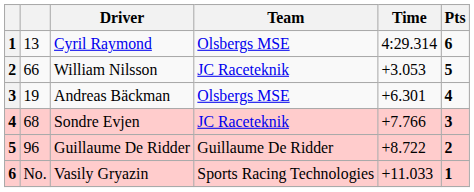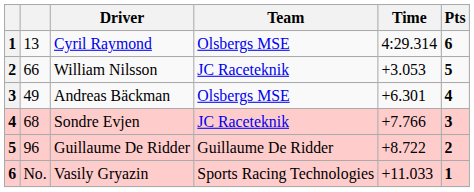Andreas Bäckman | column 2: 19 -> 49
